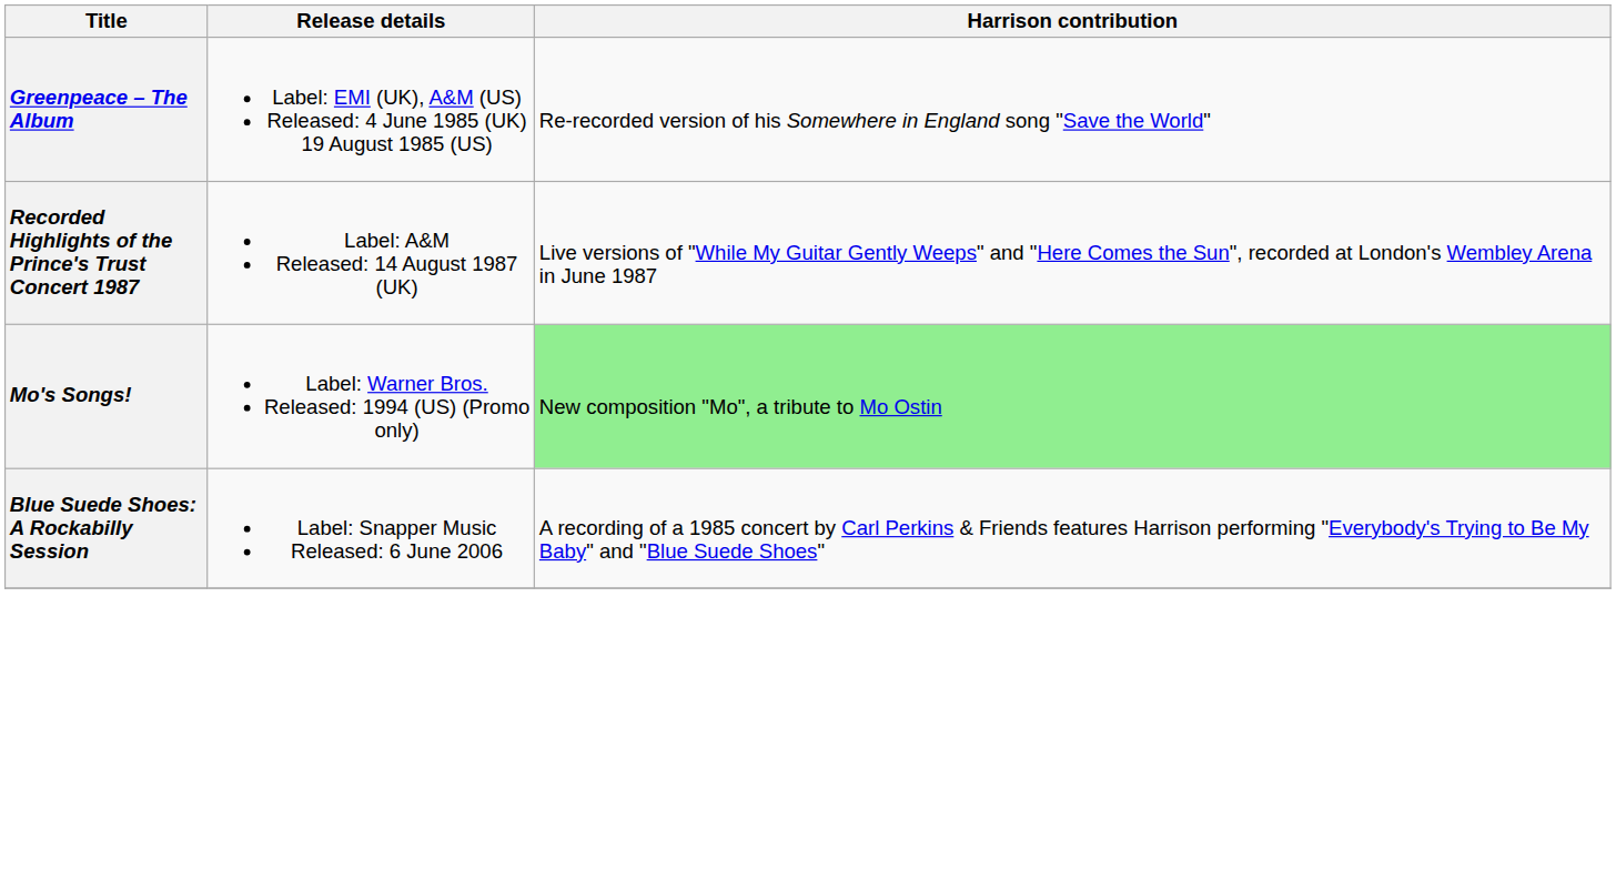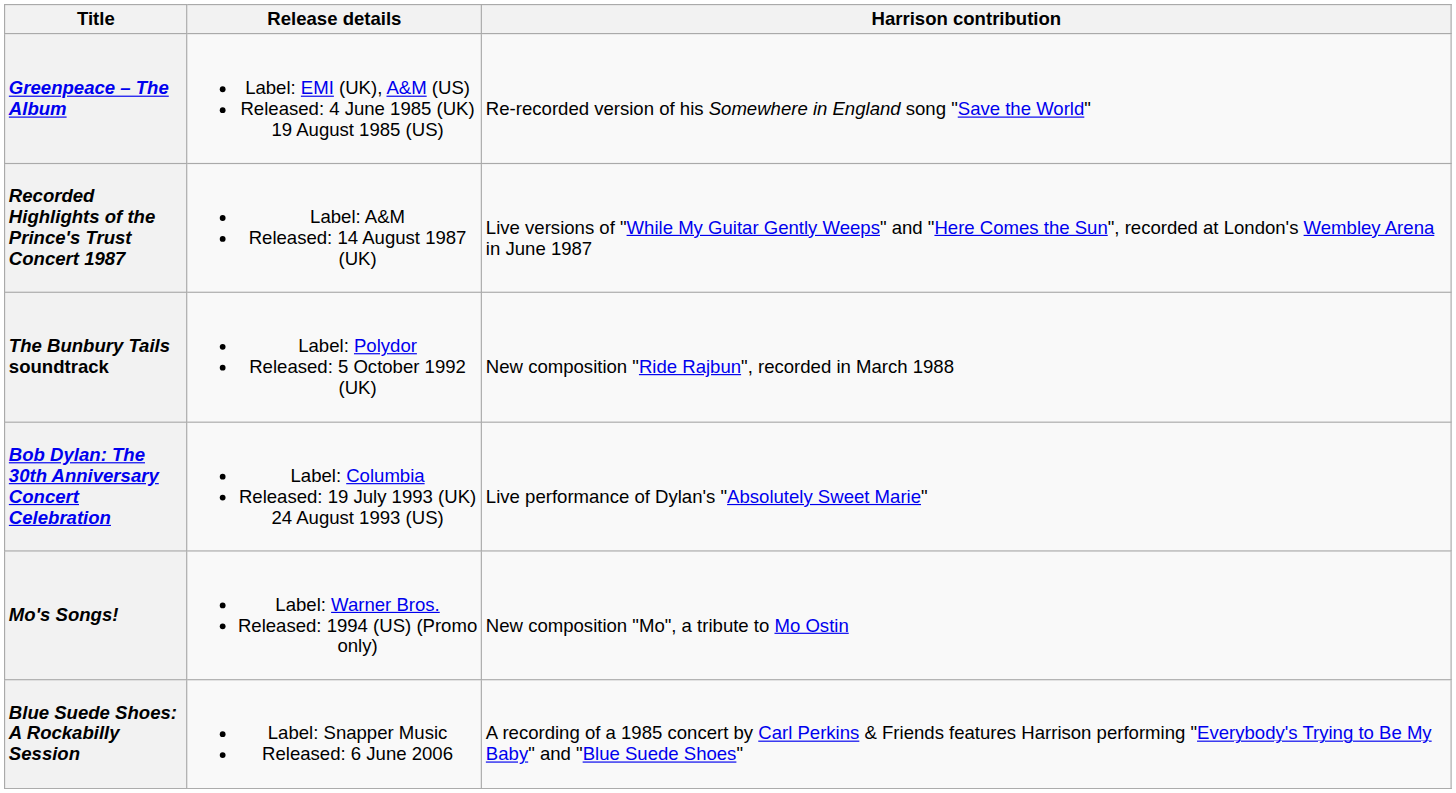+ row: The Bunbury Tails soundtrack | Label: Polydor Released: 5 October 1992 (UK) | New composition "Ride Rajbun", recorded in March 1988
+ row: Bob Dylan: The 30th Anniversary Concert Celebration | Label: Columbia Released: 19 July 1993 (UK) 24 August 1993 (US) | Live performance of Dylan's "Absolutely Sweet Marie"
Mo's Songs! | Harrison contribution: lightgreen background -> no background
